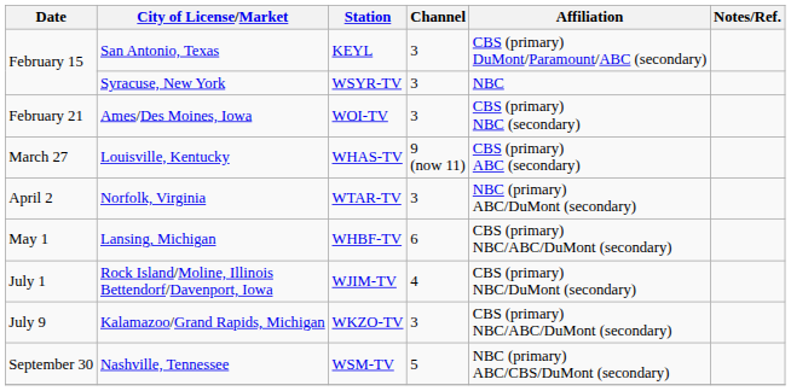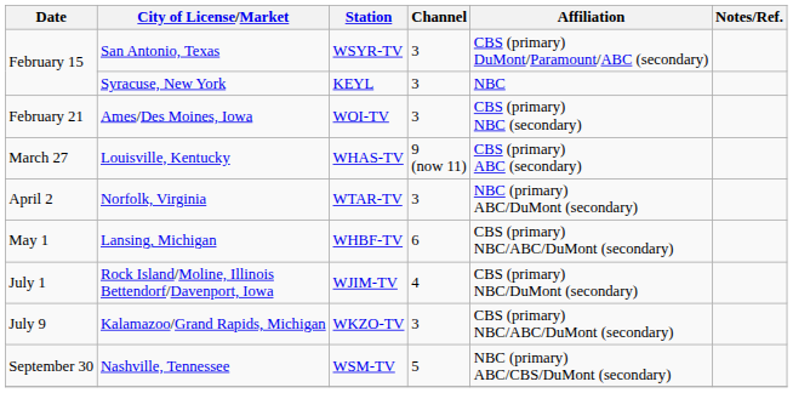San Antonio, Texas | Station: KEYL -> WSYR-TV
Syracuse, New York | Station: WSYR-TV -> KEYL
